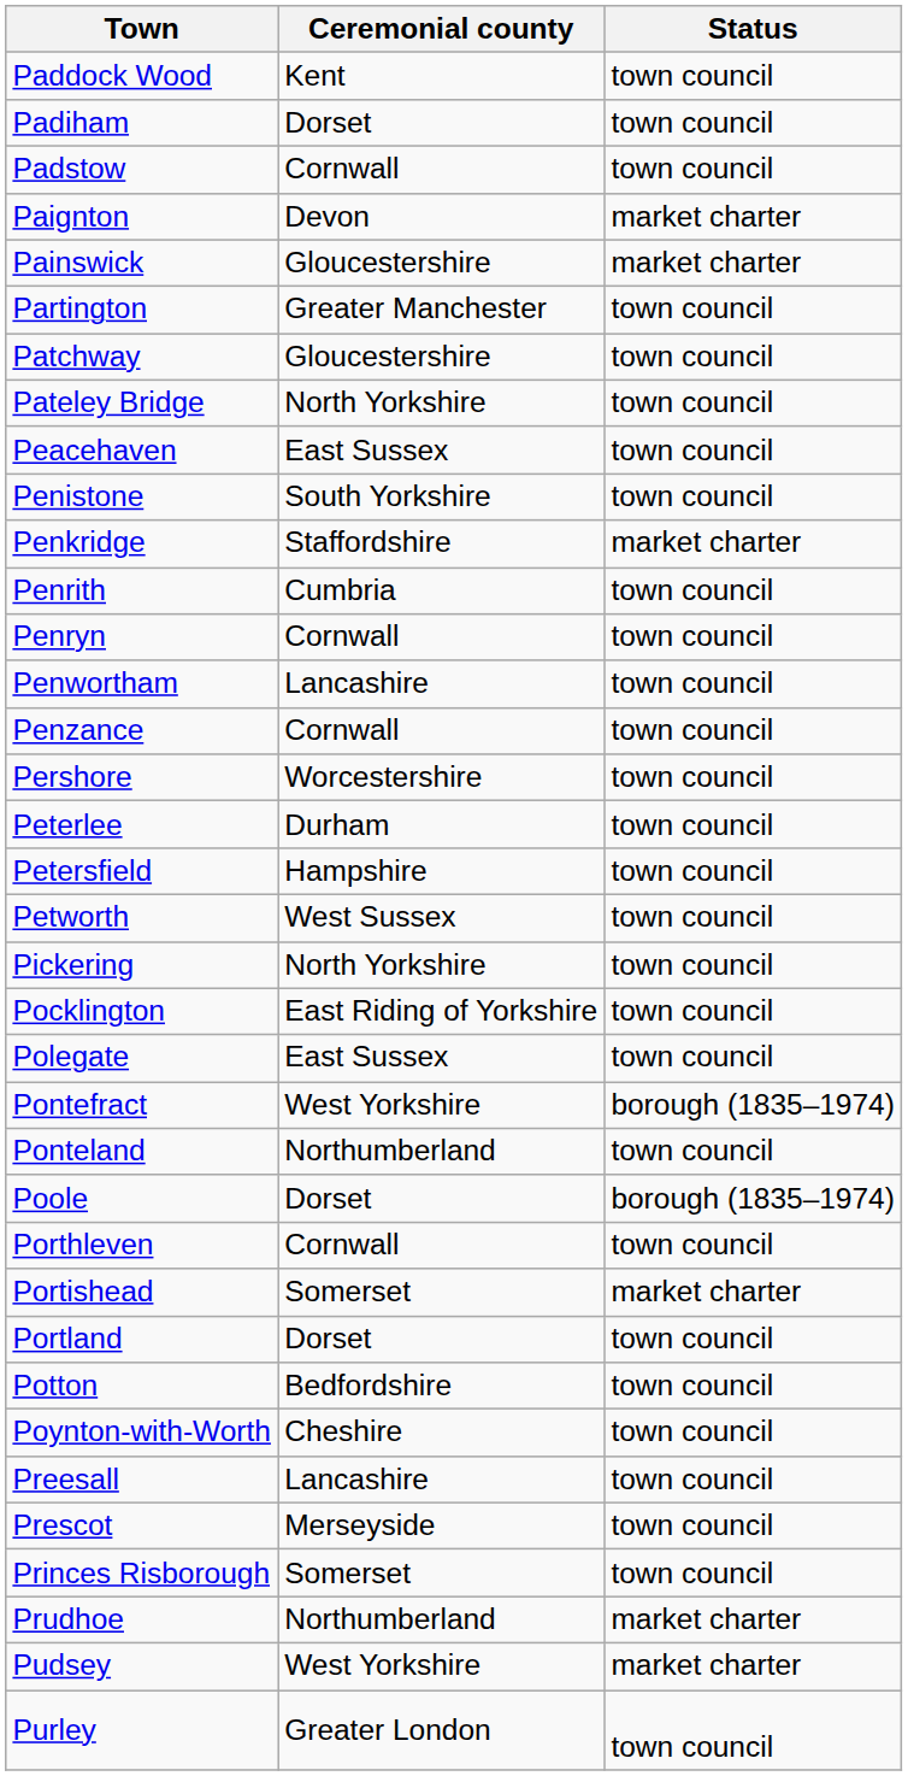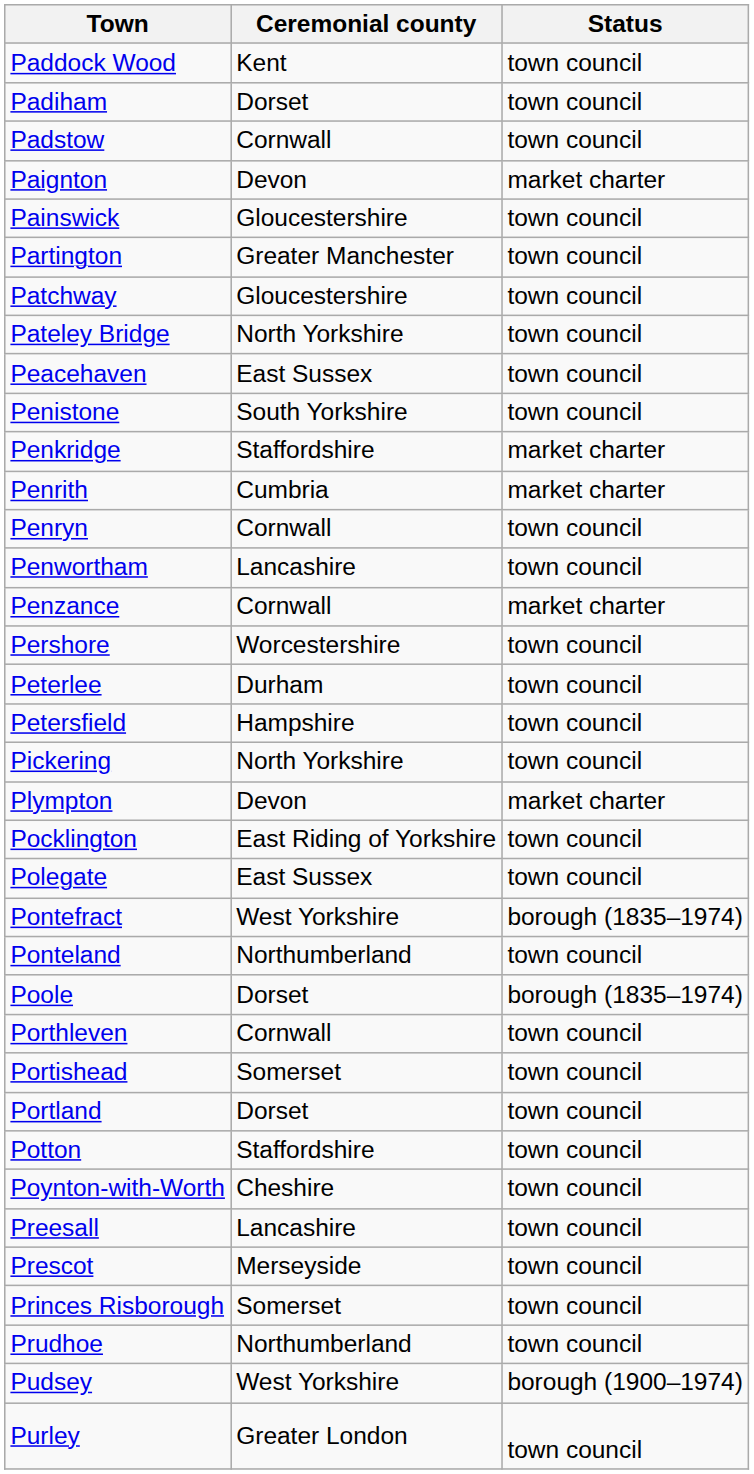Painswick | Status: market charter -> town council
Penrith | Status: town council -> market charter
Penzance | Status: town council -> market charter
- row: Petworth | West Sussex | town council
+ row: Plympton | Devon | market charter
Portishead | Status: market charter -> town council
Potton | Ceremonial county: Bedfordshire -> Staffordshire
Prudhoe | Status: market charter -> town council
Pudsey | Status: market charter -> borough (1900–1974)
